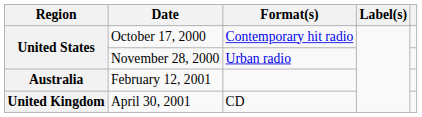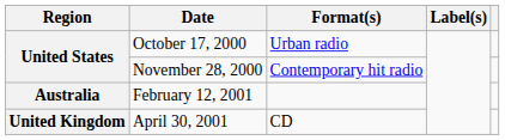October 17, 2000 | Format(s): Contemporary hit radio -> Urban radio
November 28, 2000 | Format(s): Urban radio -> Contemporary hit radio
